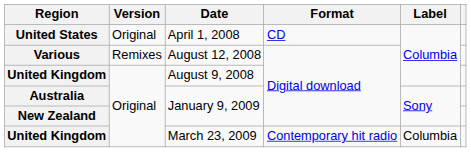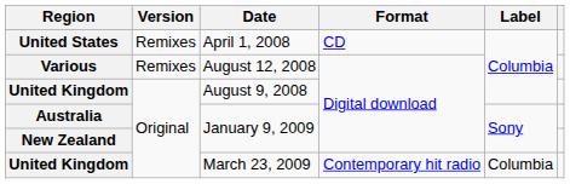United States | Version: Original -> Remixes
